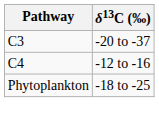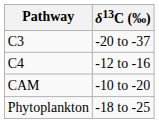+ row: CAM | -10 to -20
